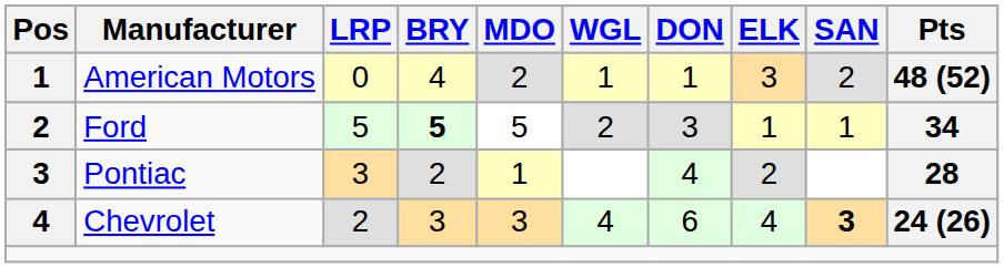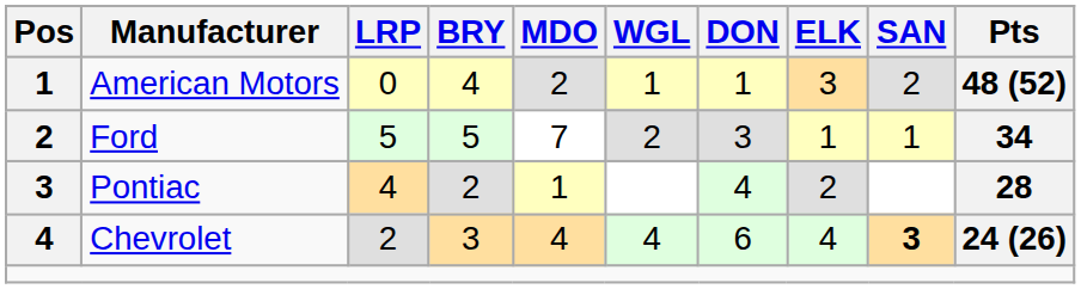Ford | BRY: bold -> normal
Ford | MDO: 5 -> 7
Pontiac | LRP: 3 -> 4
Chevrolet | MDO: 3 -> 4
